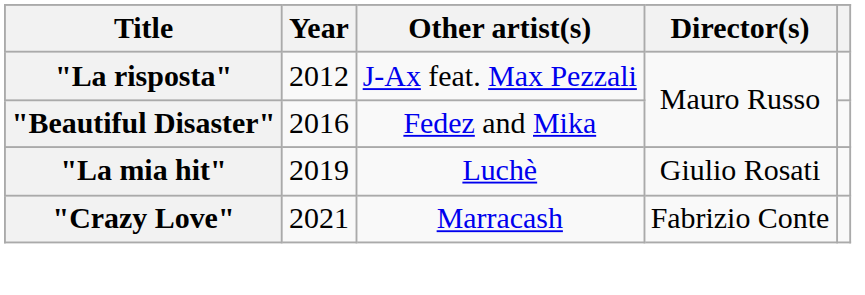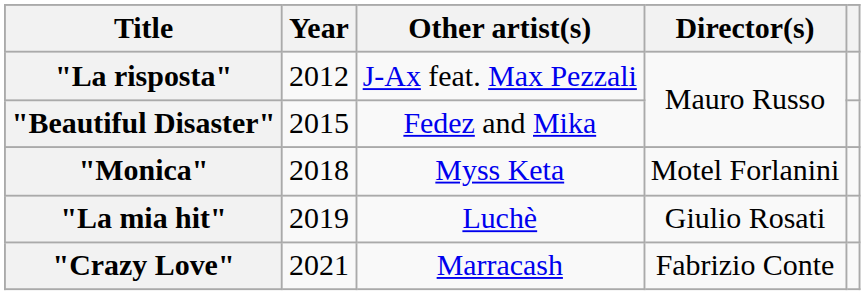"Beautiful Disaster" | Year: 2016 -> 2015
+ row: "Monica" | 2018 | Myss Keta | Motel Forlanini
